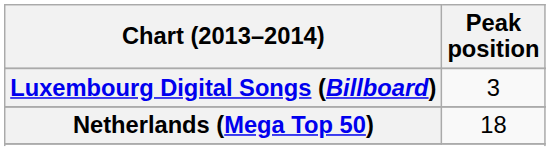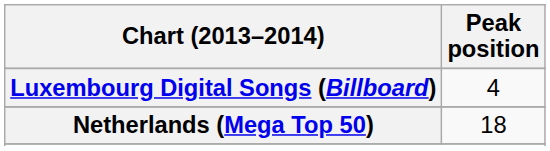Luxembourg Digital Songs (Billboard) | Peak position: 3 -> 4
